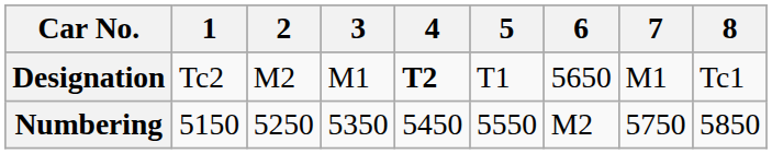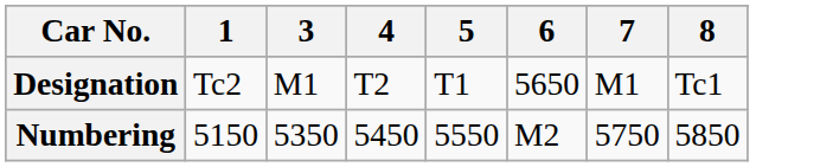- column: 2 | M2 | 5250
Designation | 4: bold -> normal
